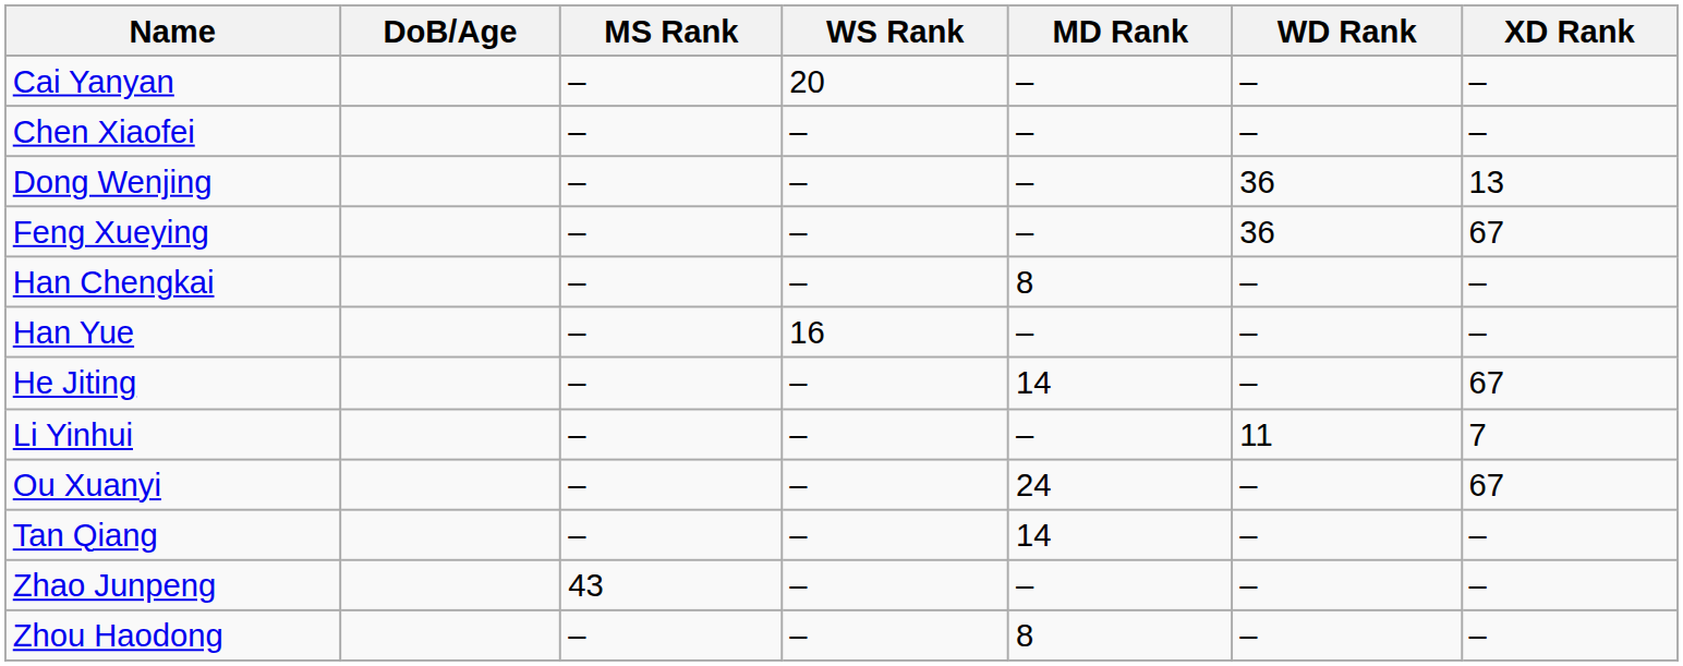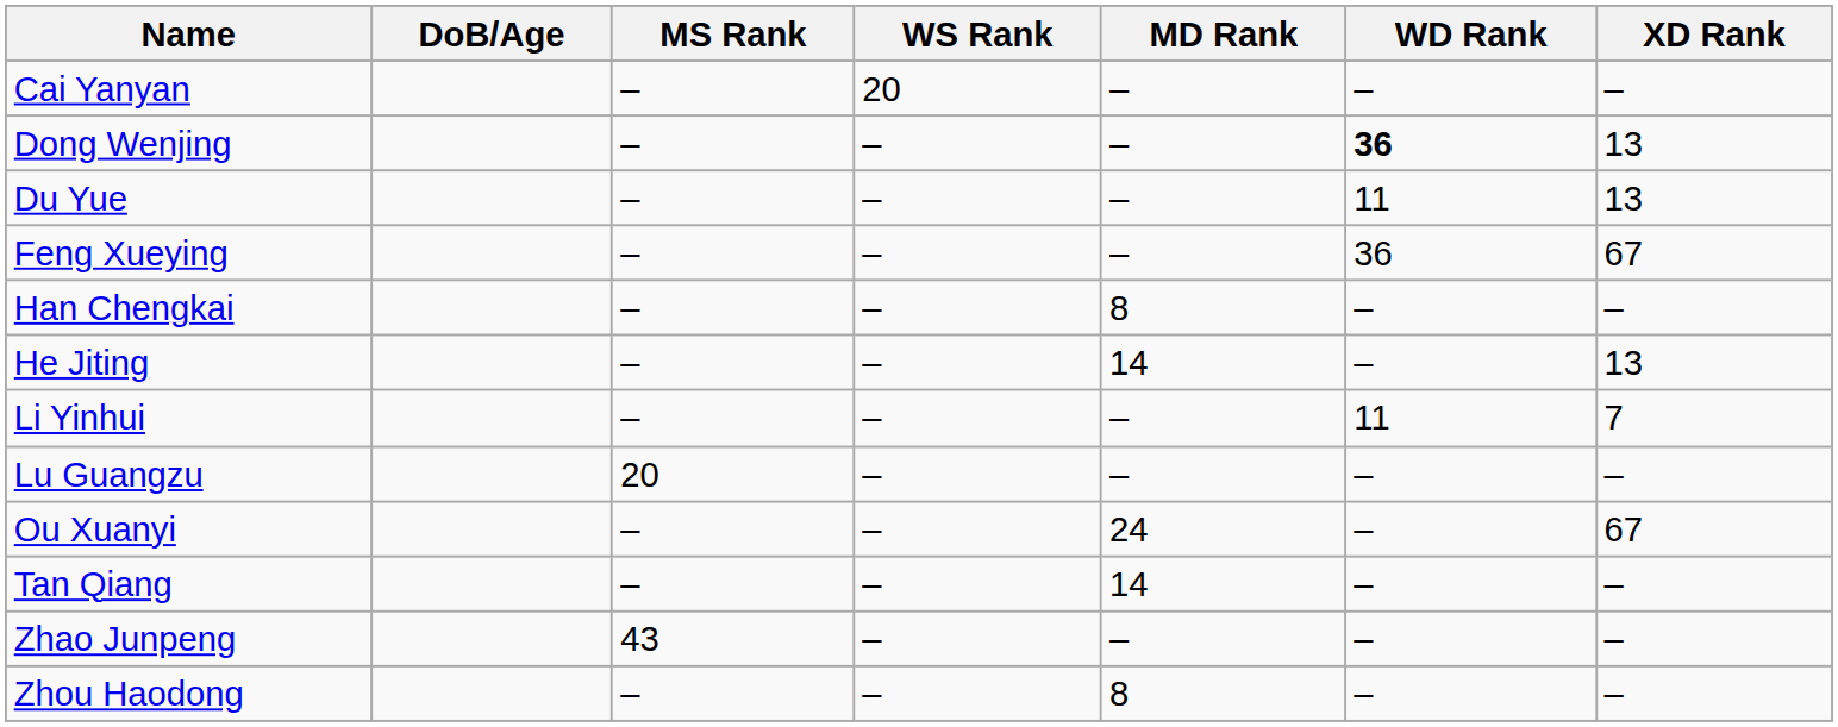- row: Chen Xiaofei | – | – | – | – | –
Dong Wenjing | WD Rank: normal -> bold
+ row: Du Yue | – | – | – | 11 | 13
- row: Han Yue | – | 16 | – | – | –
He Jiting | XD Rank: 67 -> 13
+ row: Lu Guangzu | 20 | – | – | – | –
